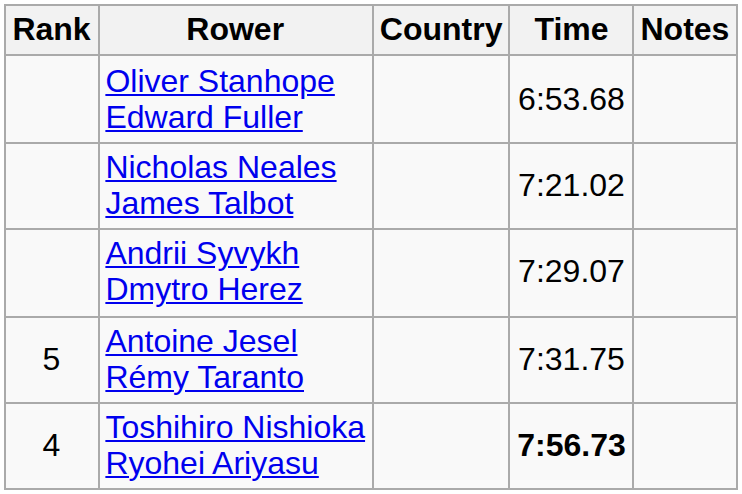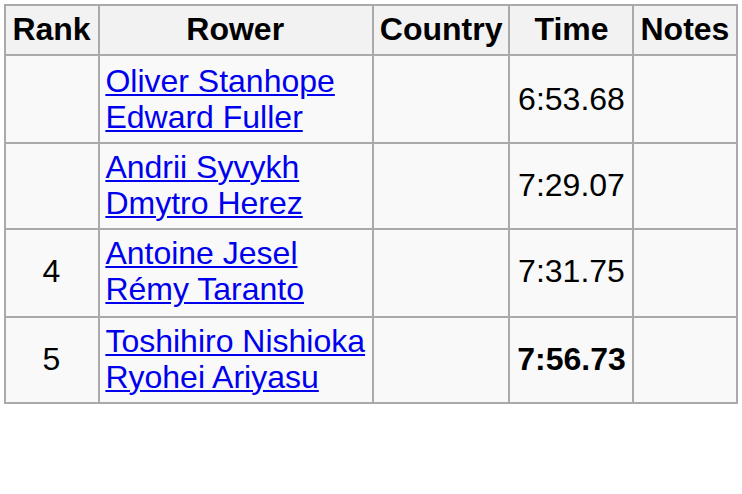- row: Nicholas Neales James Talbot | 7:21.02
Antoine Jesel Rémy Taranto | Rank: 5 -> 4
Toshihiro Nishioka Ryohei Ariyasu | Rank: 4 -> 5
